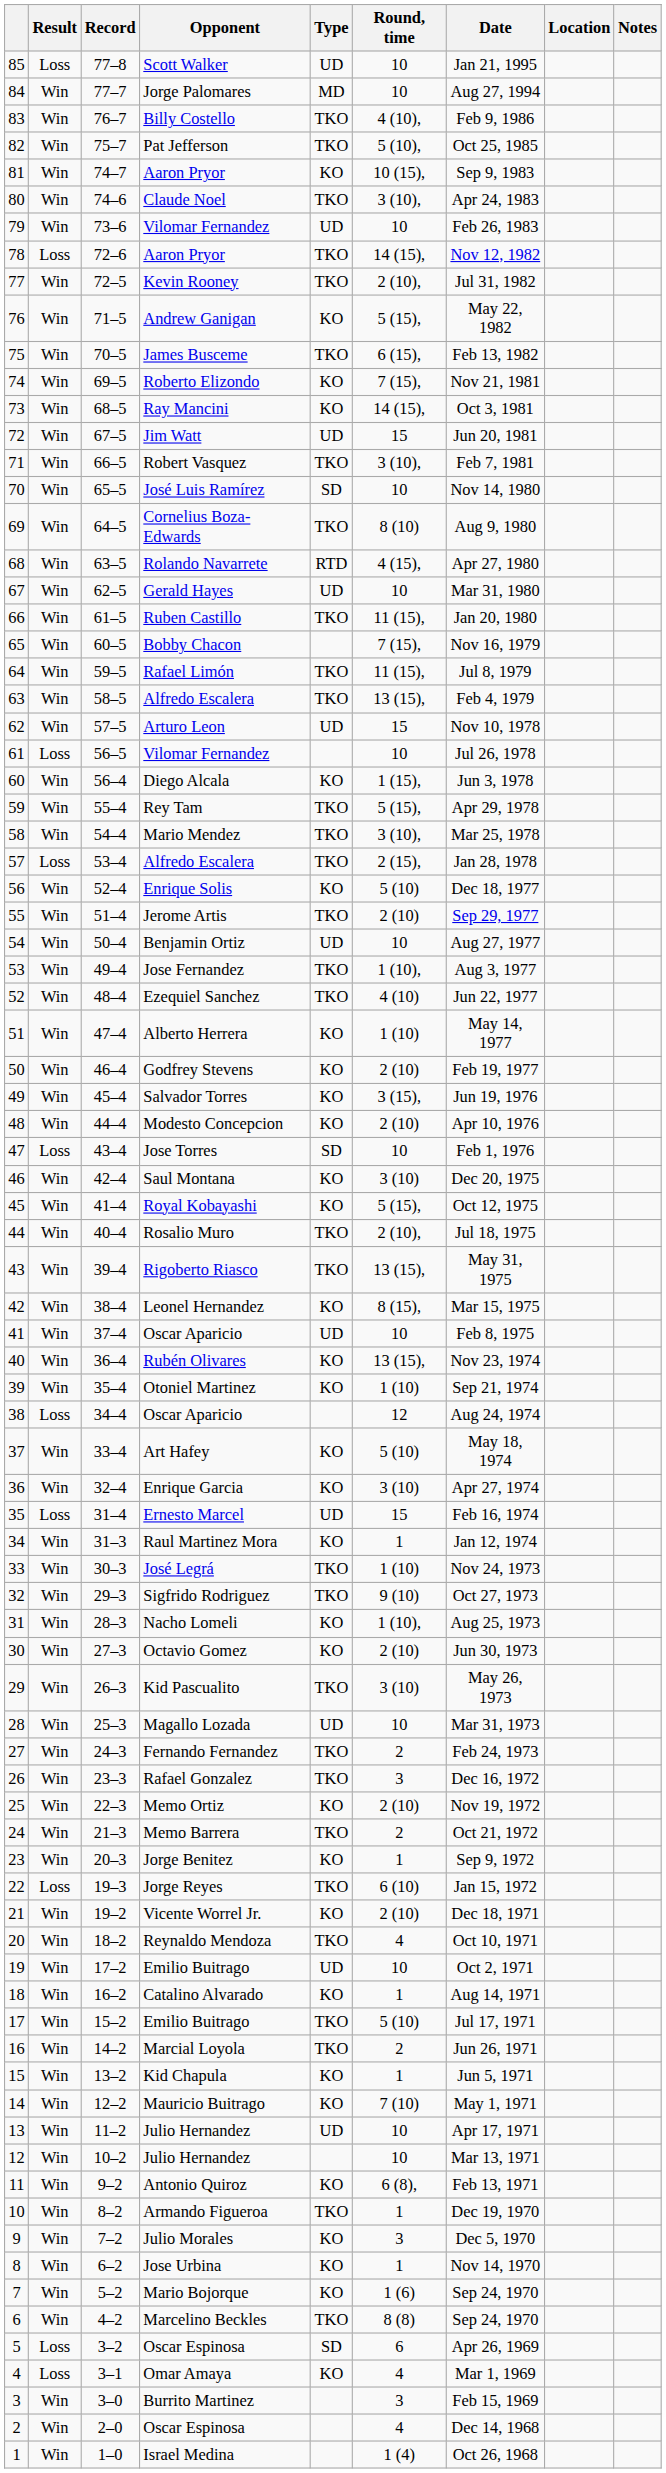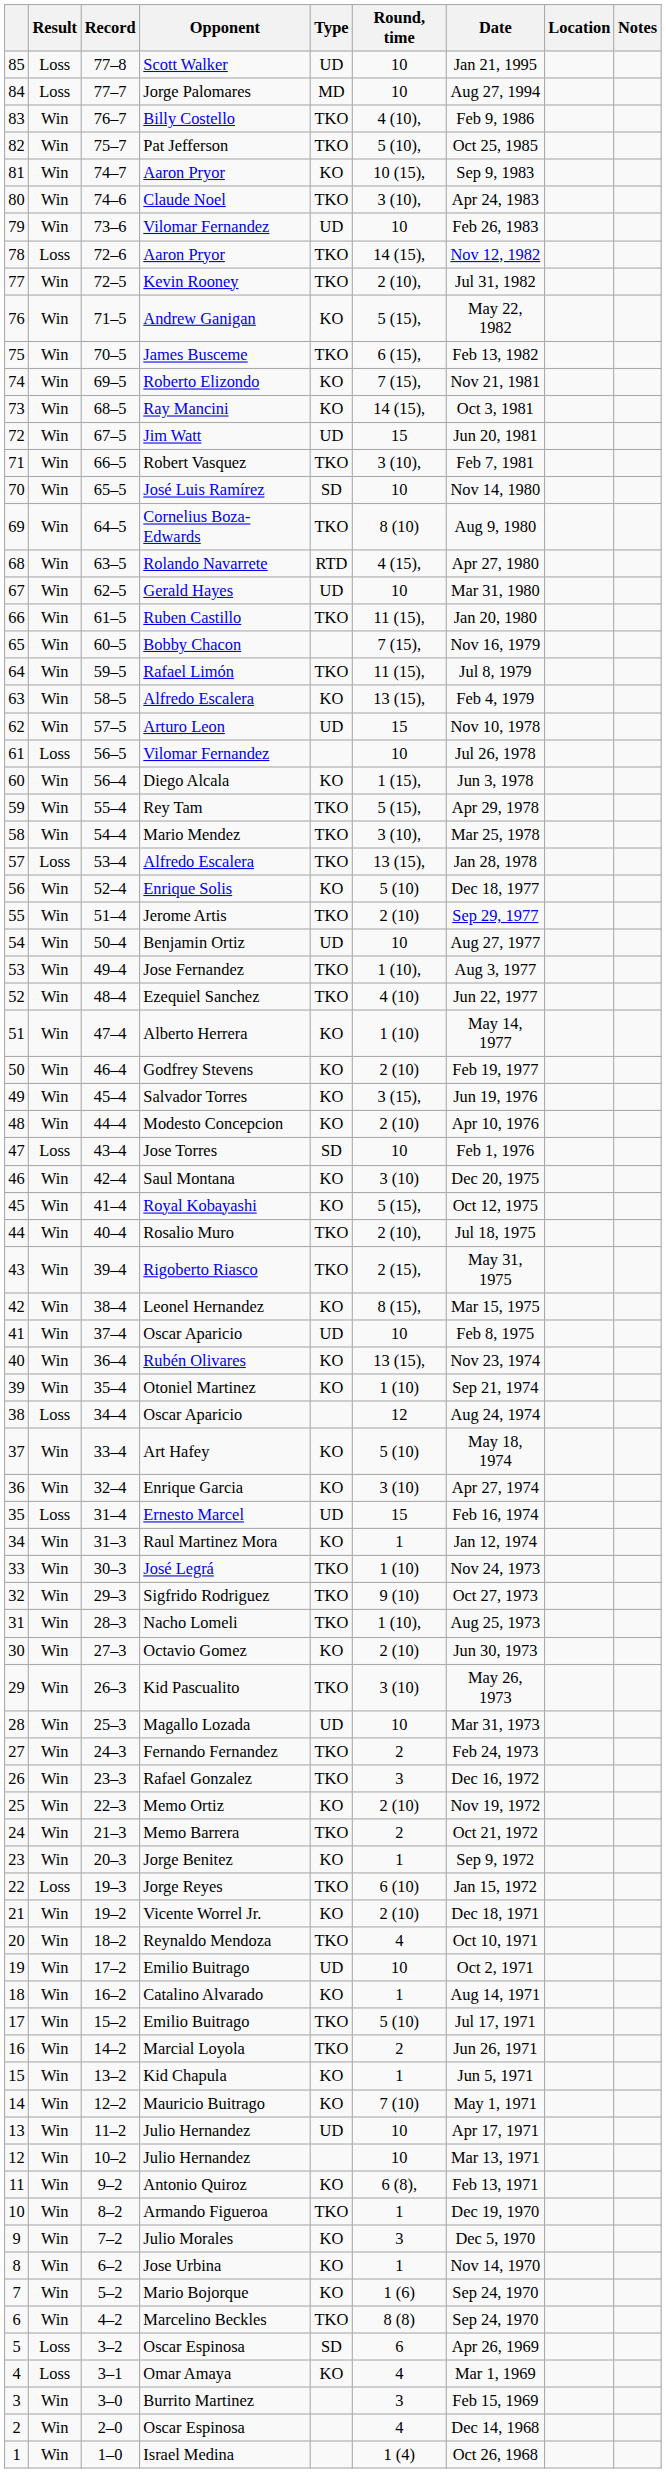Jorge Palomares | Result: Win -> Loss
63 / Alfredo Escalera | Type: TKO -> KO
57 / Alfredo Escalera | Round, time: 2 (15), -> 13 (15),
Rigoberto Riasco | Round, time: 13 (15), -> 2 (15),
Nacho Lomeli | Type: KO -> TKO
